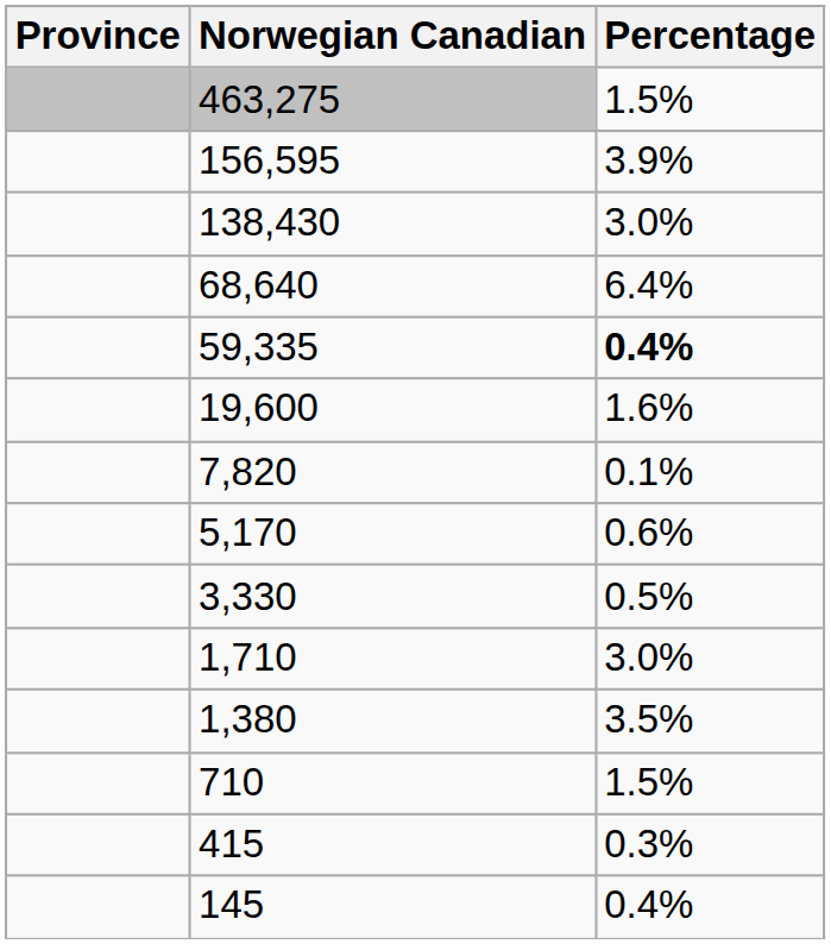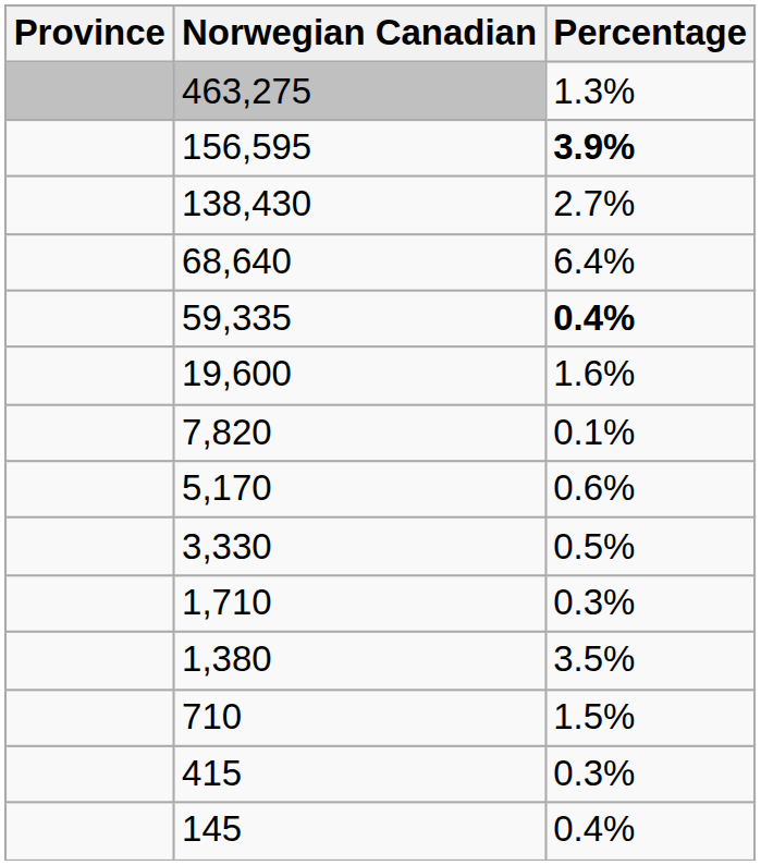463,275 | Percentage: 1.5% -> 1.3%
156,595 | Percentage: normal -> bold
138,430 | Percentage: 3.0% -> 2.7%
1,710 | Percentage: 3.0% -> 0.3%
